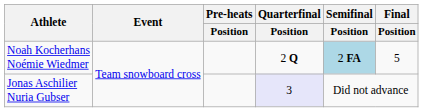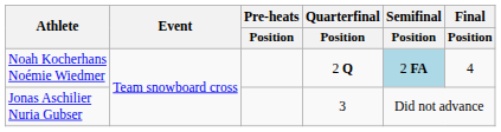Noah Kocherhans Noémie Wiedmer | Final / Position: 5 -> 4
Jonas Aschilier Nuria Gubser | Quarterfinal / Position: lavender background -> no background
